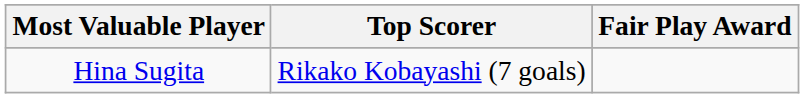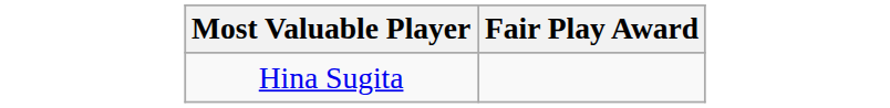- column: Top Scorer | Rikako Kobayashi (7 goals)
